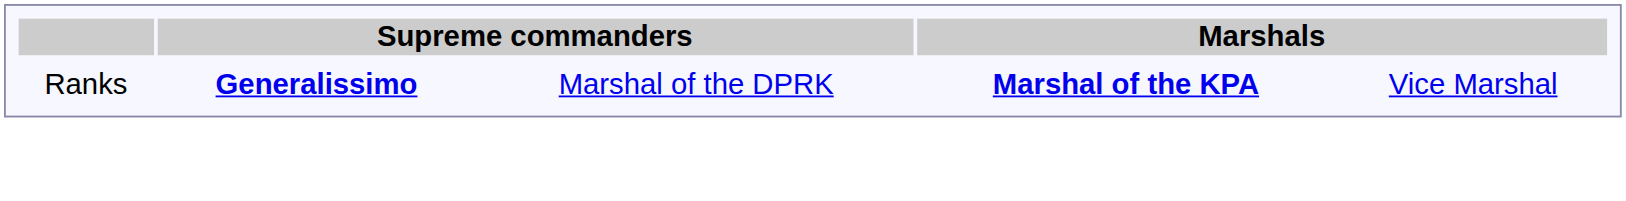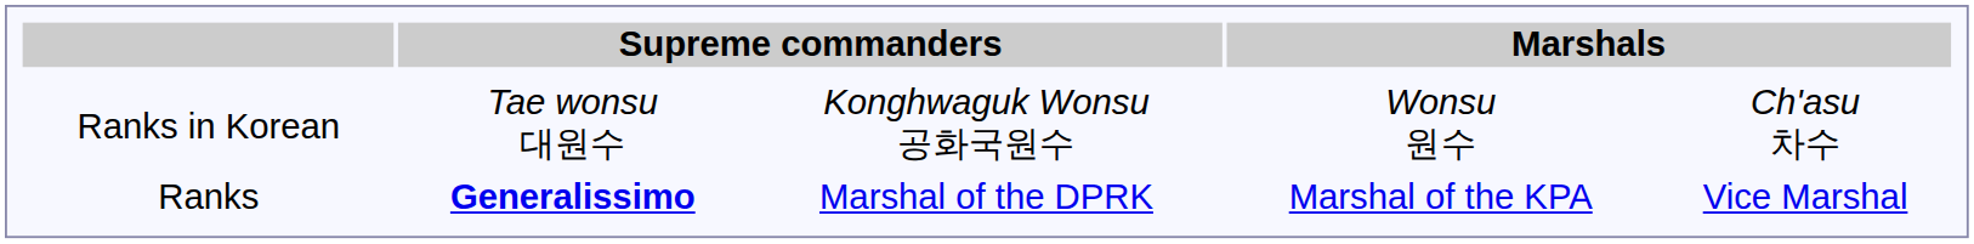+ row: Ranks in Korean | Tae wonsu 대원수 | Konghwaguk Wonsu 공화국원수 | Wonsu 원수 | Ch'asu 차수
Ranks | column 4: bold -> normal
